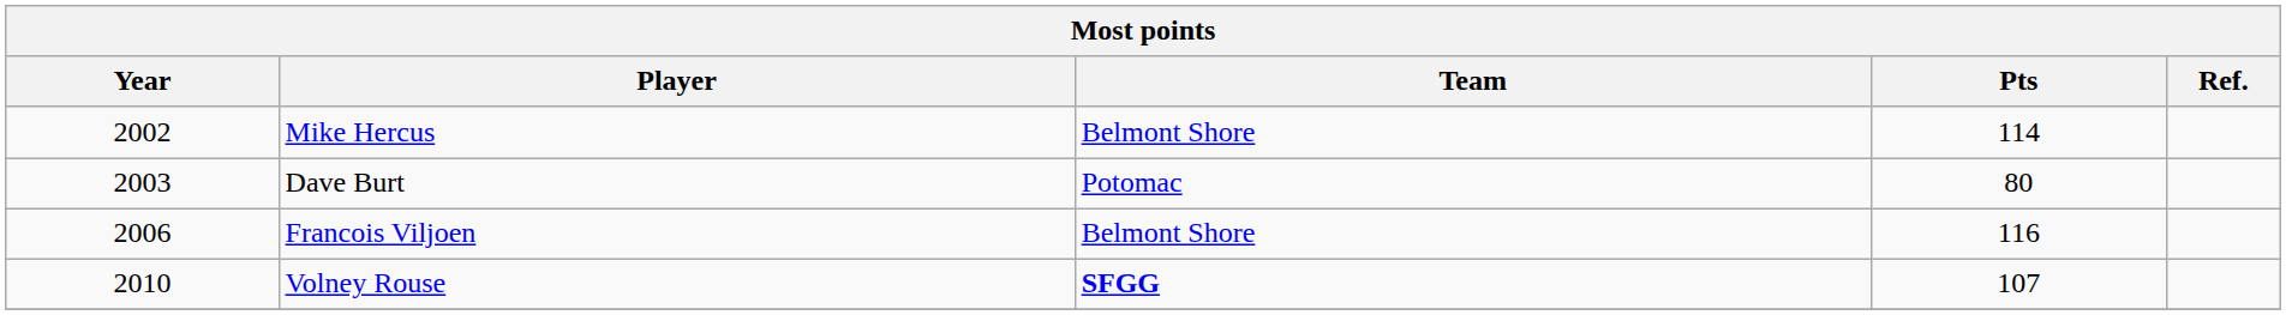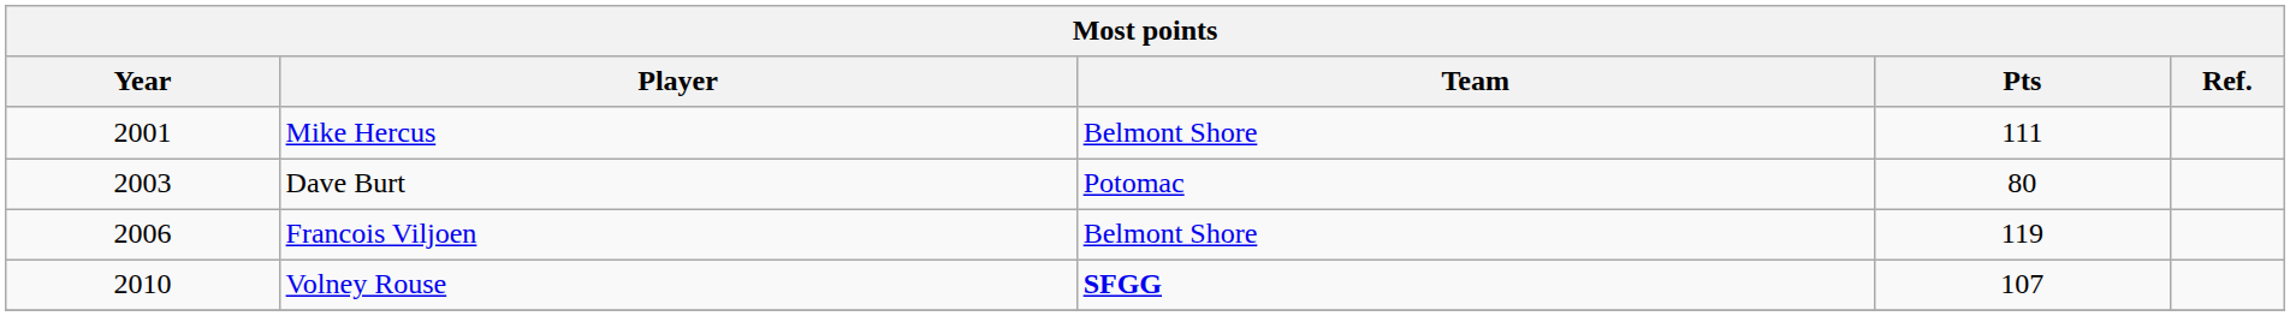Mike Hercus | Year: 2002 -> 2001
Mike Hercus | Pts: 114 -> 111
Francois Viljoen | Pts: 116 -> 119
